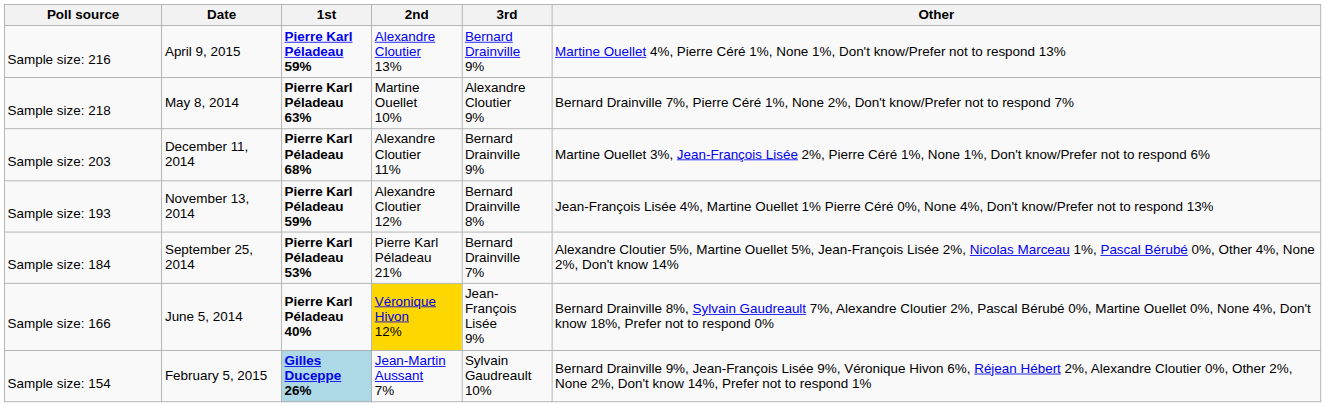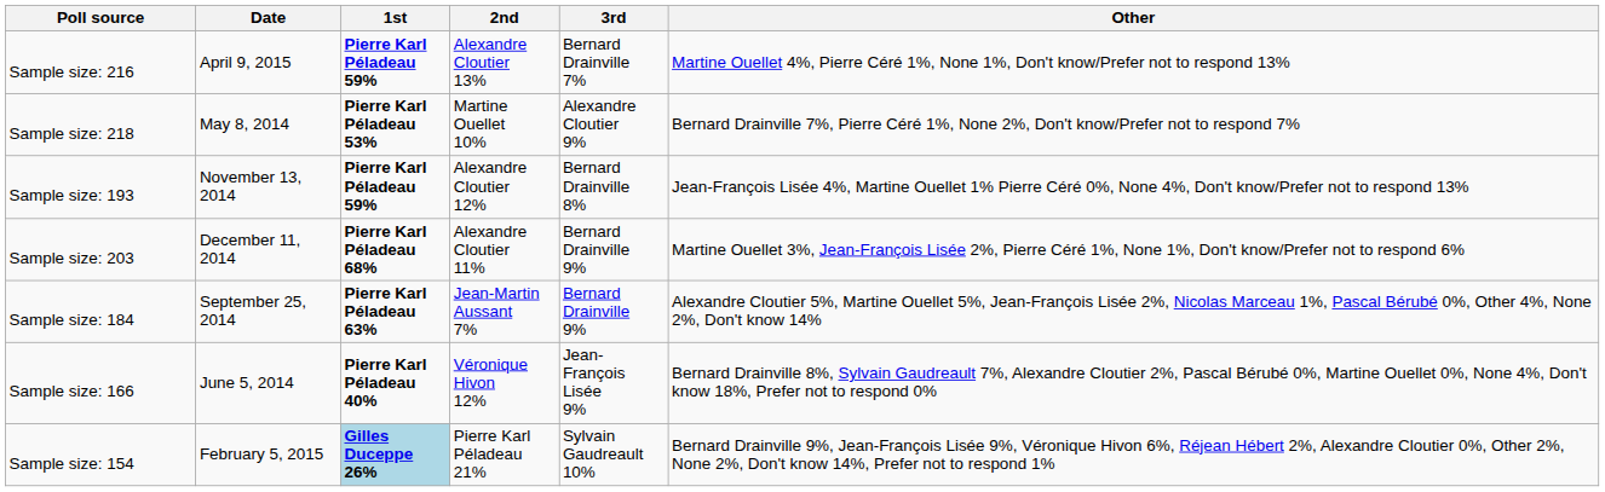Sample size: 216 | 3rd: Bernard Drainville 9% -> Bernard Drainville 7%
Sample size: 218 | 1st: Pierre Karl Péladeau 63% -> Pierre Karl Péladeau 53%
rows swapped: Sample size: 203 <-> Sample size: 193
Sample size: 184 | 1st: Pierre Karl Péladeau 53% -> Pierre Karl Péladeau 63%
Sample size: 184 | 2nd: Pierre Karl Péladeau 21% -> Jean-Martin Aussant 7%
Sample size: 184 | 3rd: Bernard Drainville 7% -> Bernard Drainville 9%
Sample size: 166 | 2nd: gold background -> no background
Sample size: 154 | 2nd: Jean-Martin Aussant 7% -> Pierre Karl Péladeau 21%
